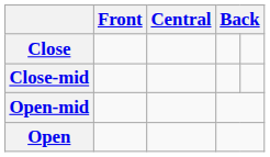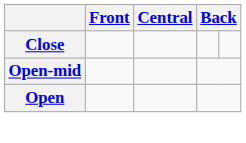- row: Close-mid
